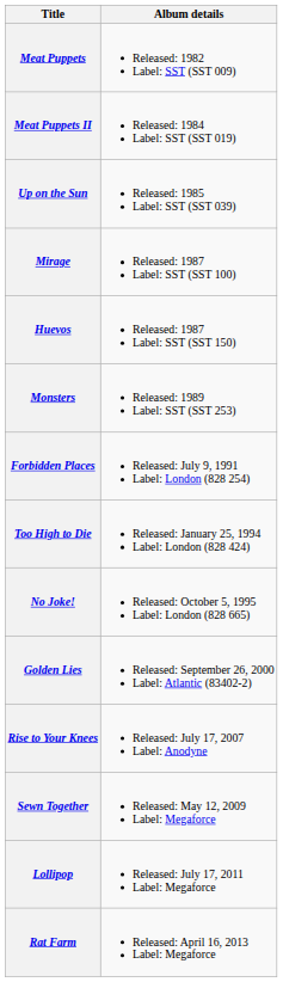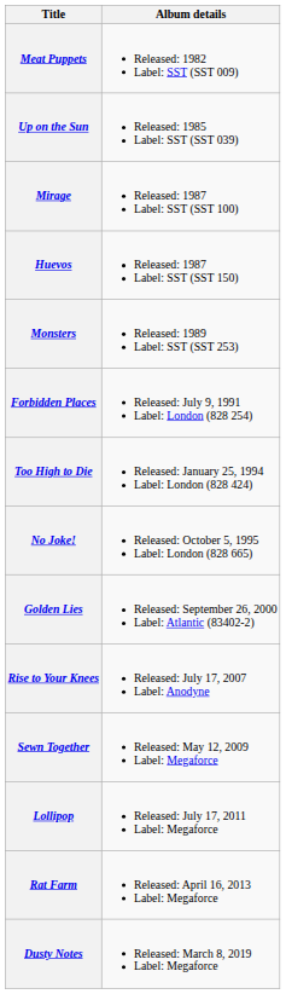- row: Meat Puppets II | Released: 1984 Label: SST (SST 019)
+ row: Dusty Notes | Released: March 8, 2019 Label: Megaforce
